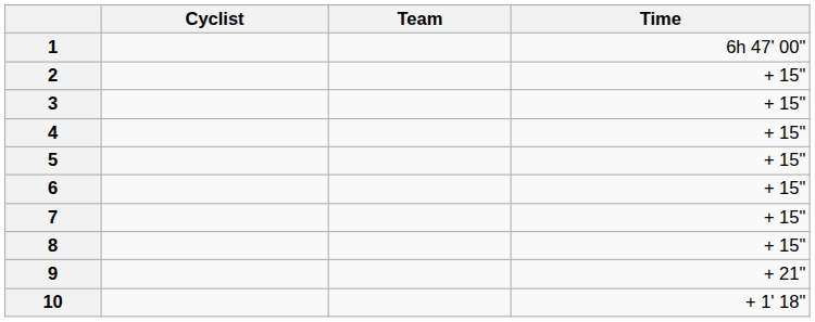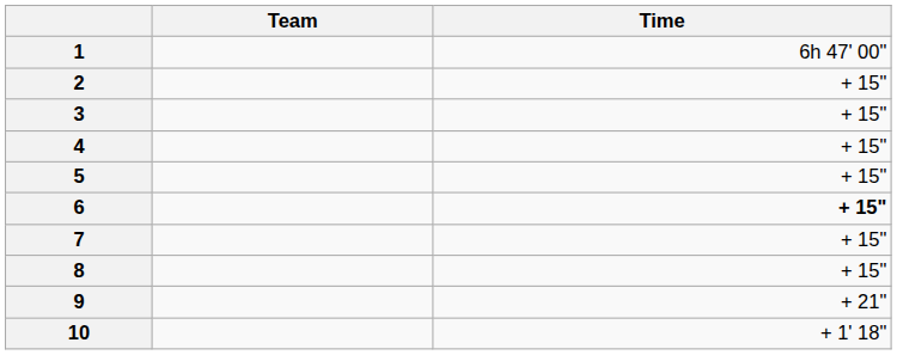- column: Cyclist
6 | Time: normal -> bold
